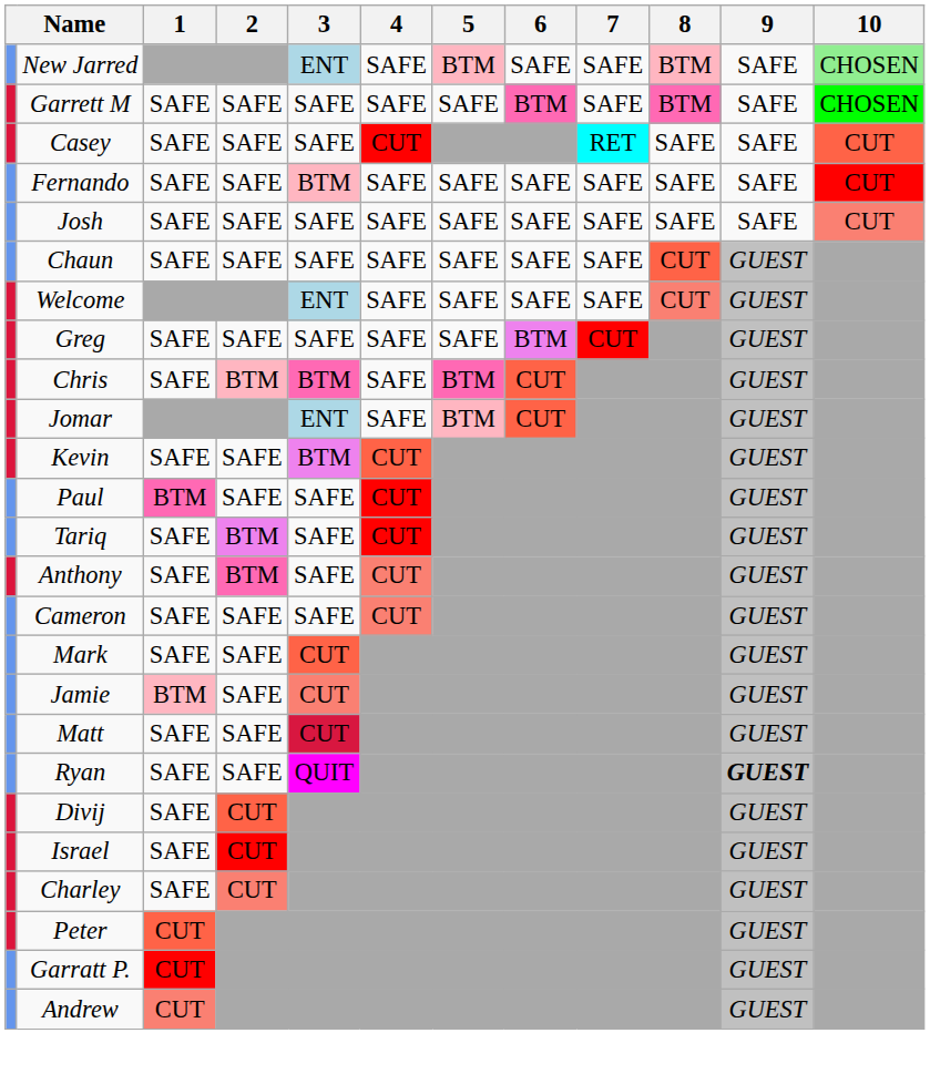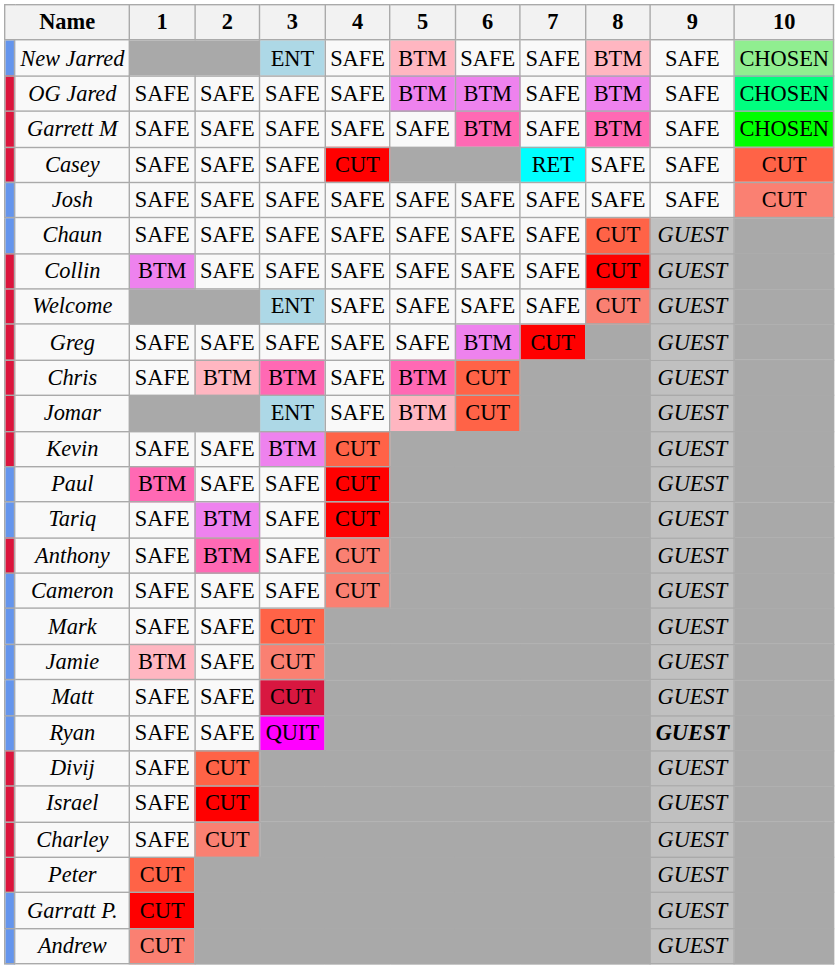+ row: OG Jared | SAFE | SAFE | SAFE | SAFE | BTM | BTM | SAFE | BTM | SAFE | CHOSEN
- row: Fernando | SAFE | SAFE | BTM | SAFE | SAFE | SAFE | SAFE | SAFE | SAFE | CUT
+ row: Collin | BTM | SAFE | SAFE | SAFE | SAFE | SAFE | SAFE | CUT | GUEST
